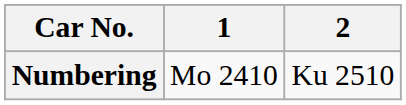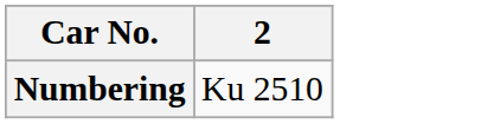- column: 1 | Mo 2410
